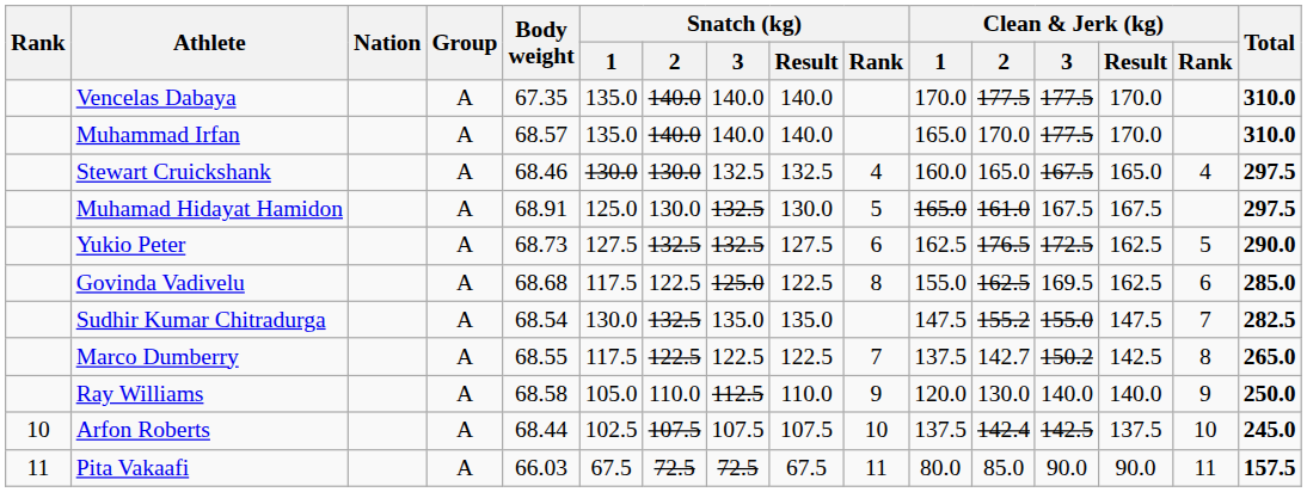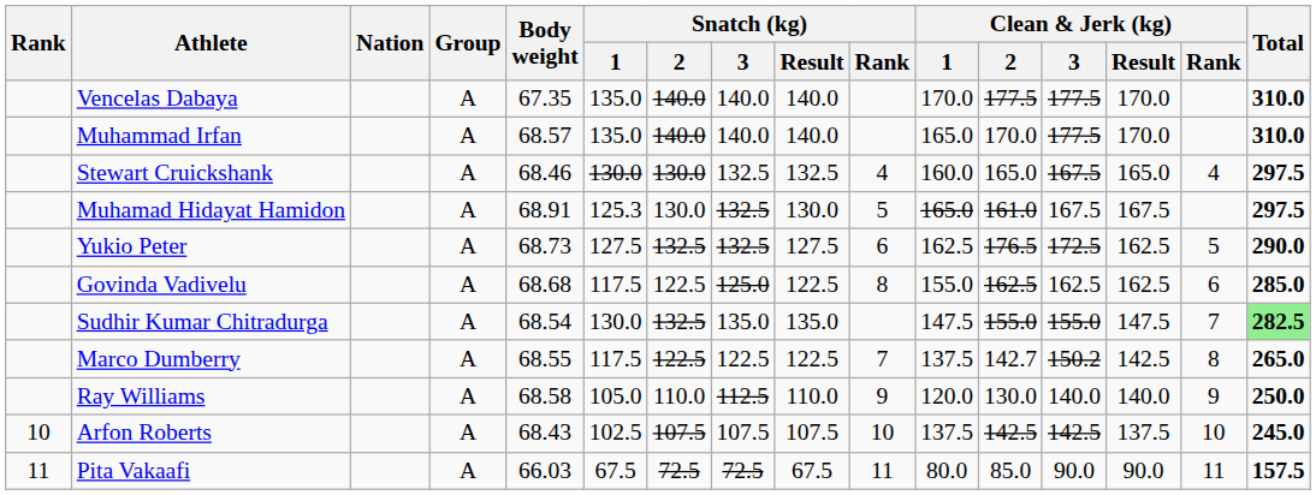Muhamad Hidayat Hamidon | Snatch (kg) / 1: 125.0 -> 125.3
Govinda Vadivelu | Clean & Jerk (kg) / 3: 169.5 -> 162.5
Sudhir Kumar Chitradurga | Clean & Jerk (kg) / 2: 155.2 -> 155.0
Sudhir Kumar Chitradurga | Total: no background -> lightgreen background
Arfon Roberts | Body weight: 68.44 -> 68.43
Arfon Roberts | Clean & Jerk (kg) / 2: 142.4 -> 142.5
